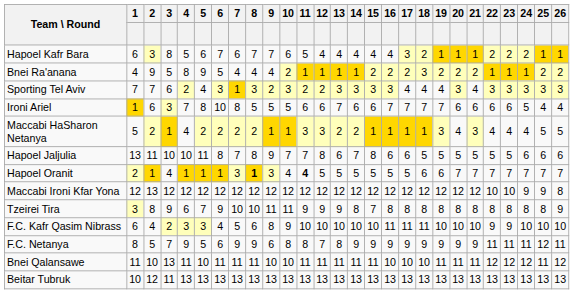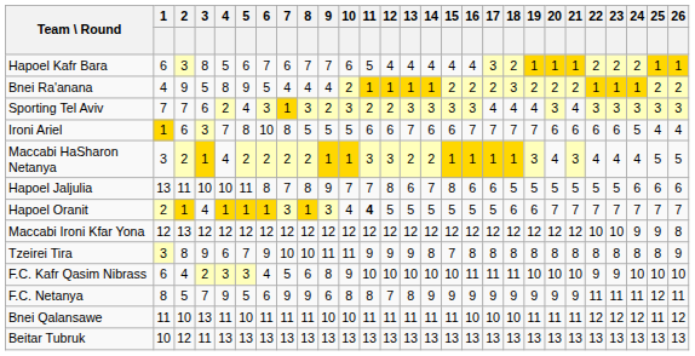Maccabi HaSharon Netanya | 1: 5 -> 3
Hapoel Oranit | 8: bold -> normal
